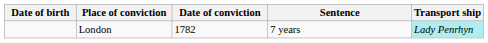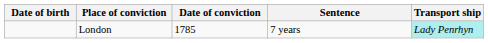London | Date of conviction: 1782 -> 1785
